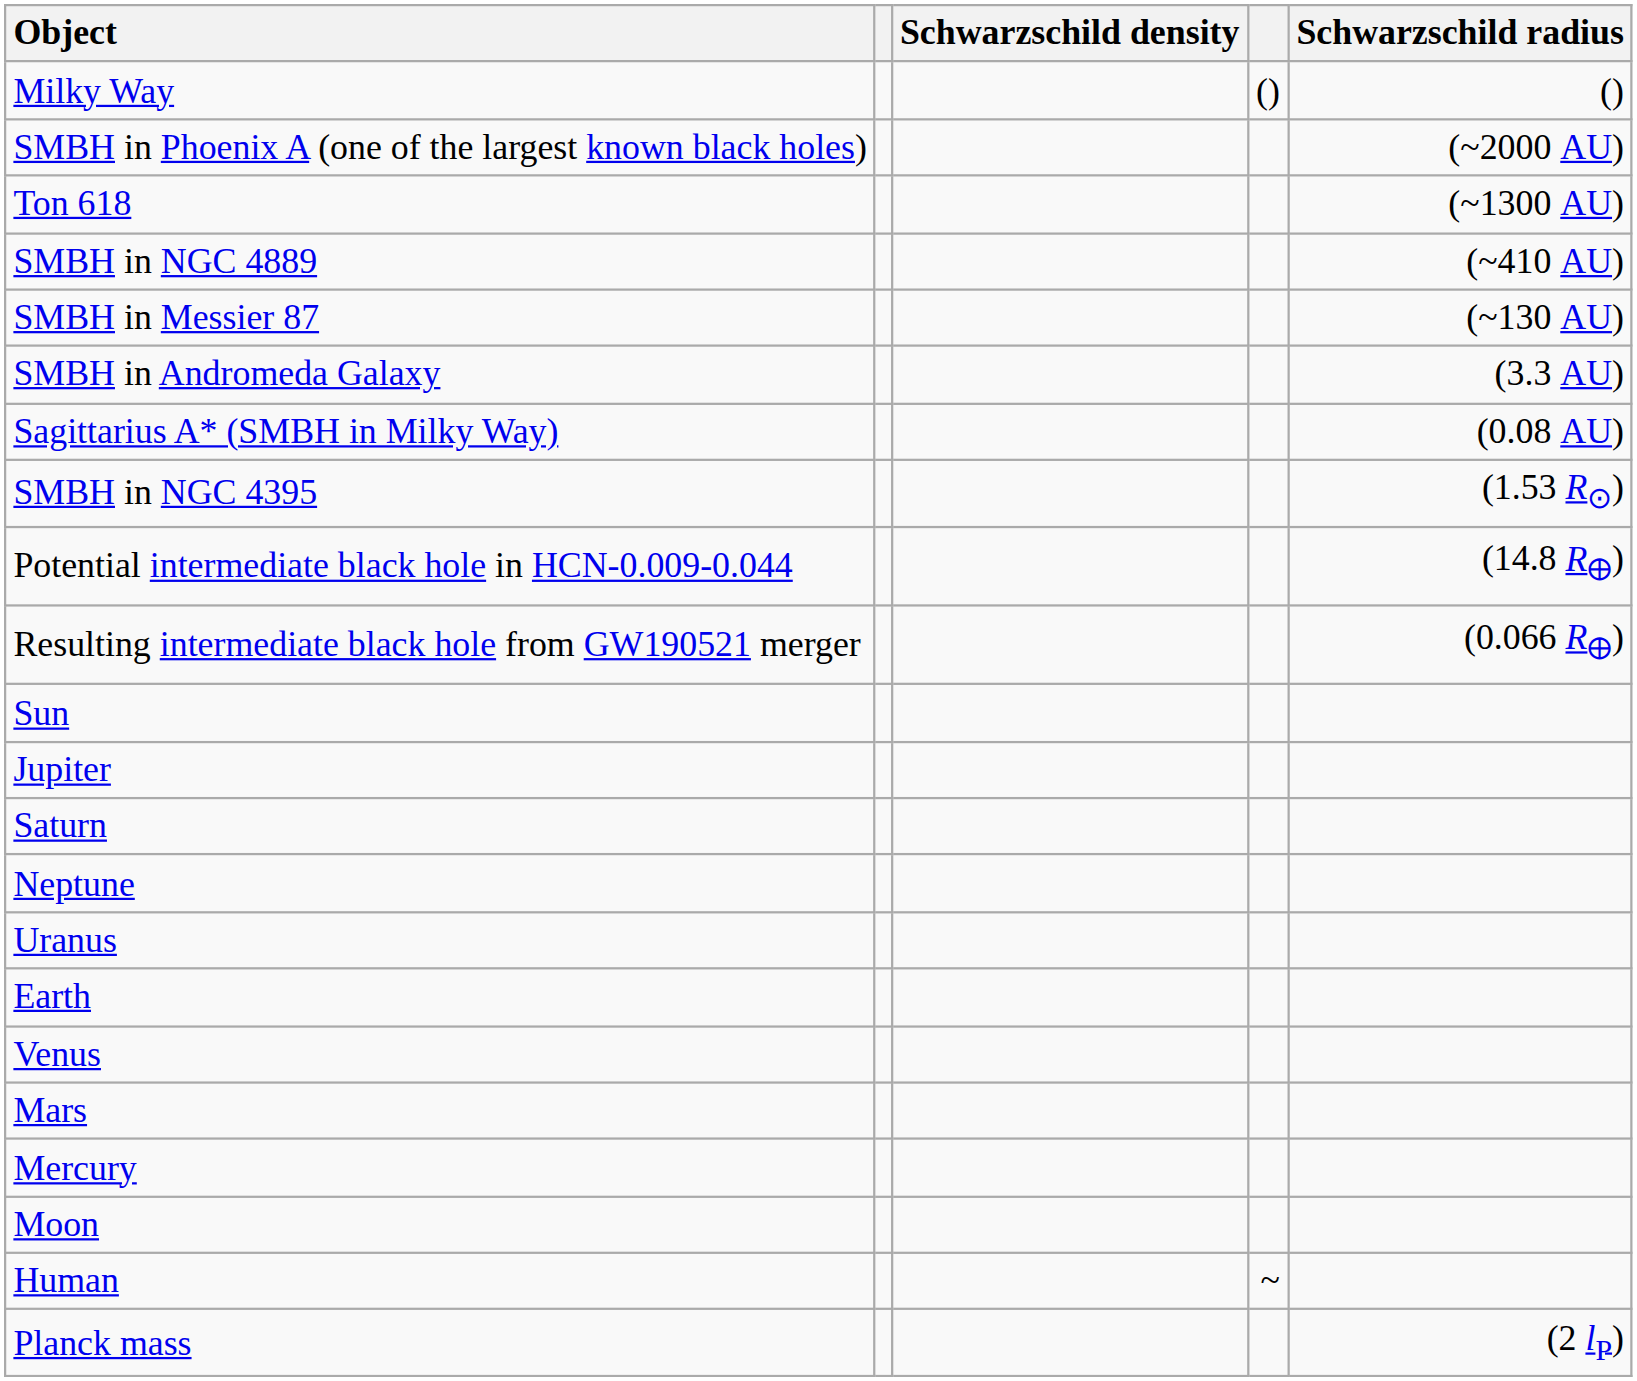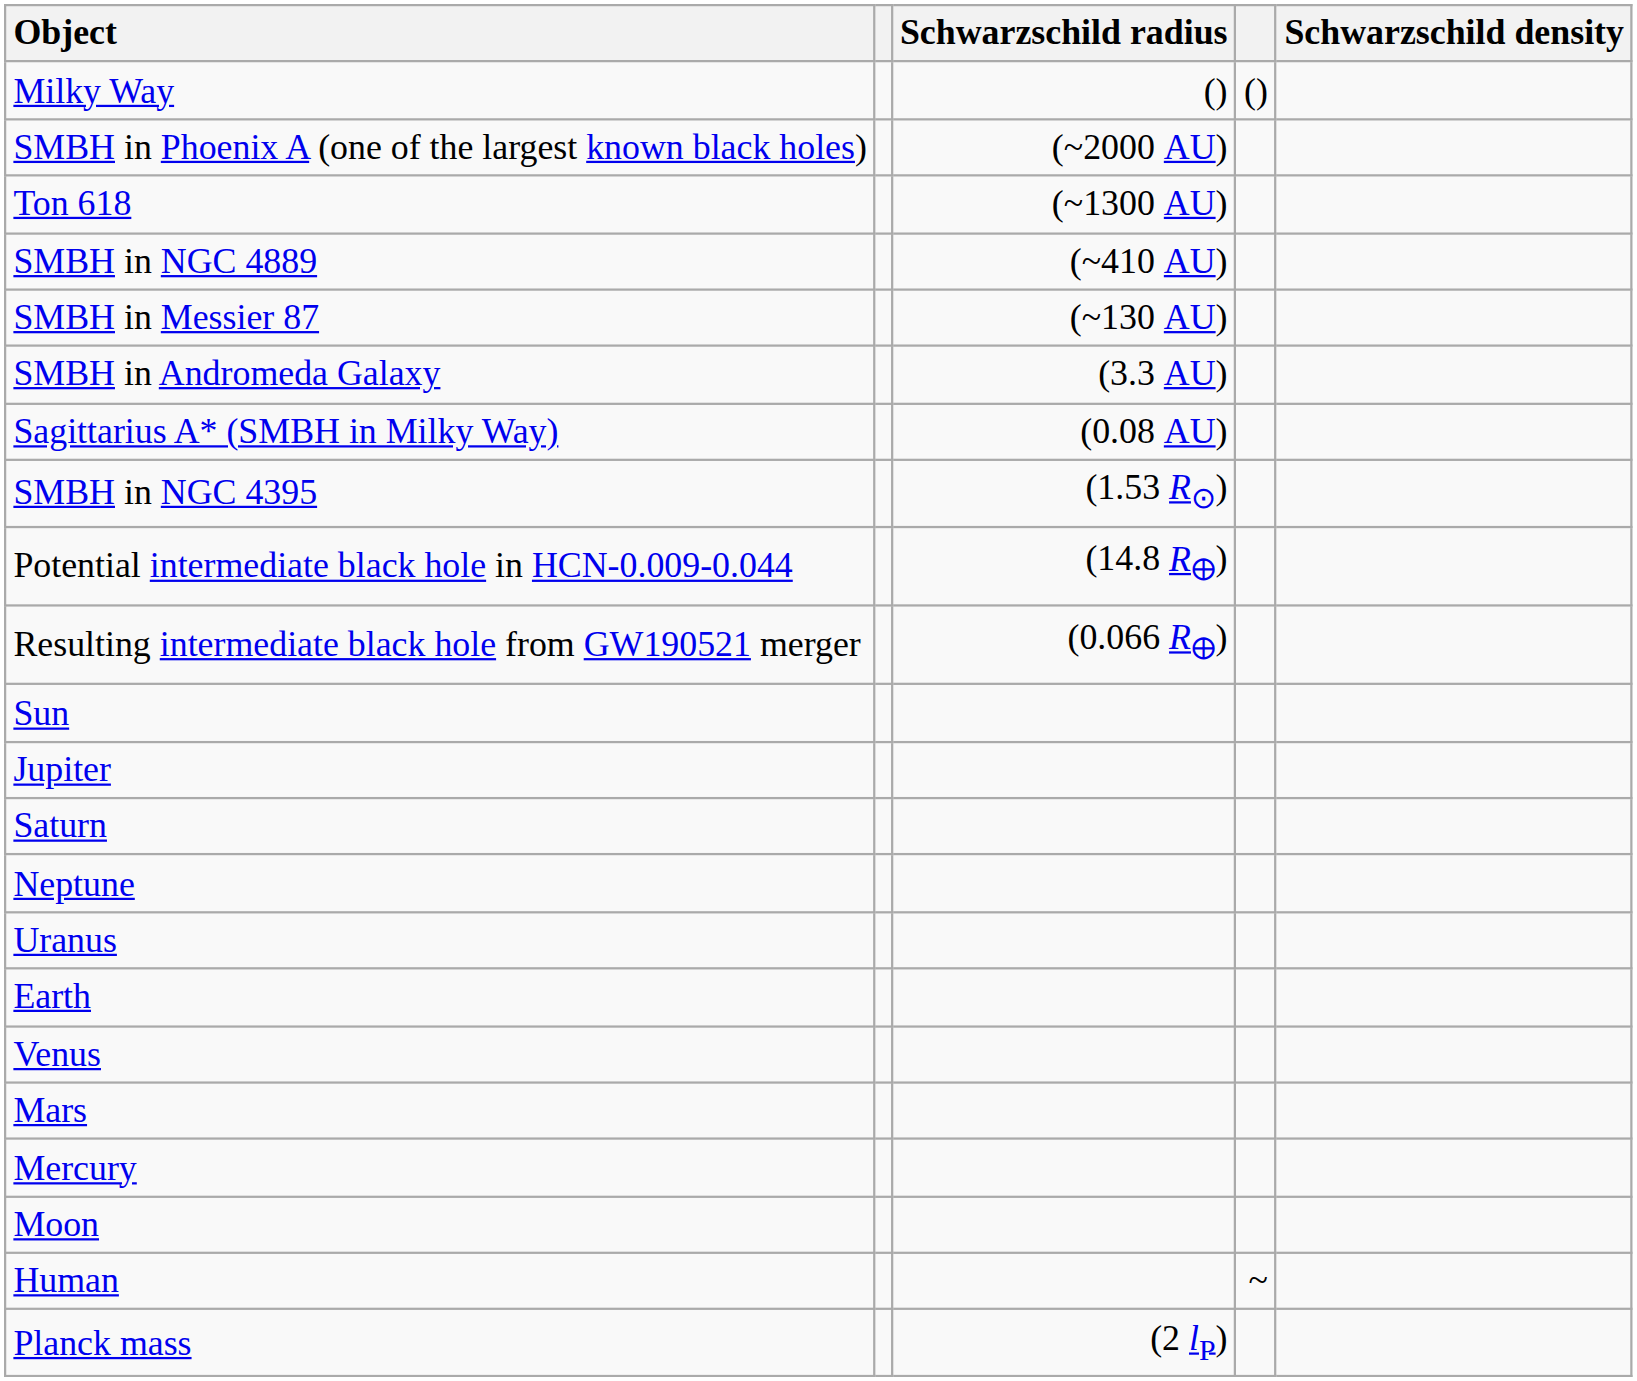columns swapped: Schwarzschild radius <-> Schwarzschild density
